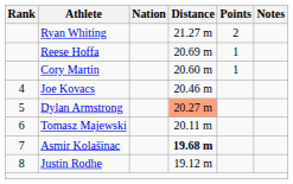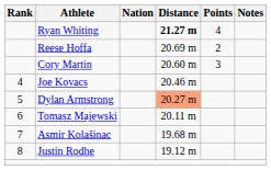Ryan Whiting | Distance: normal -> bold
Ryan Whiting | Points: 2 -> 4
Reese Hoffa | Points: 1 -> 2
Cory Martin | Points: 1 -> 3
Asmir Kolašinac | Distance: bold -> normal
